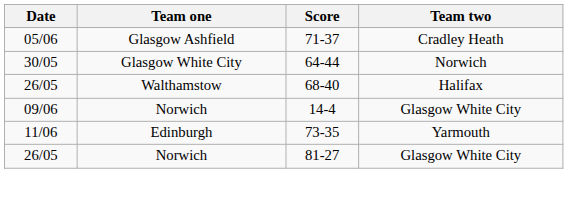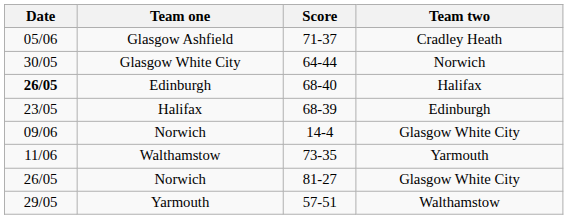68-40 | Date: normal -> bold
68-40 | Team one: Walthamstow -> Edinburgh
+ row: 23/05 | Halifax | 68-39 | Edinburgh
73-35 | Team one: Edinburgh -> Walthamstow
+ row: 29/05 | Yarmouth | 57-51 | Walthamstow
